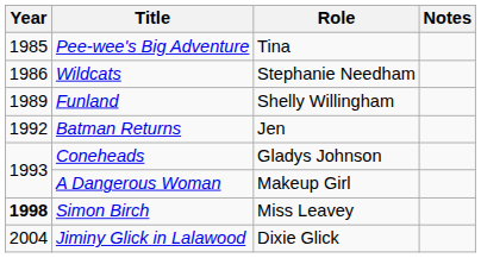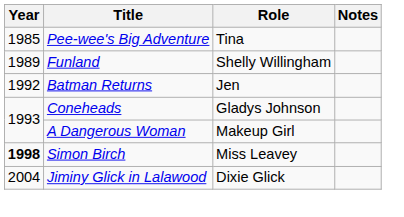- row: 1986 | Wildcats | Stephanie Needham
